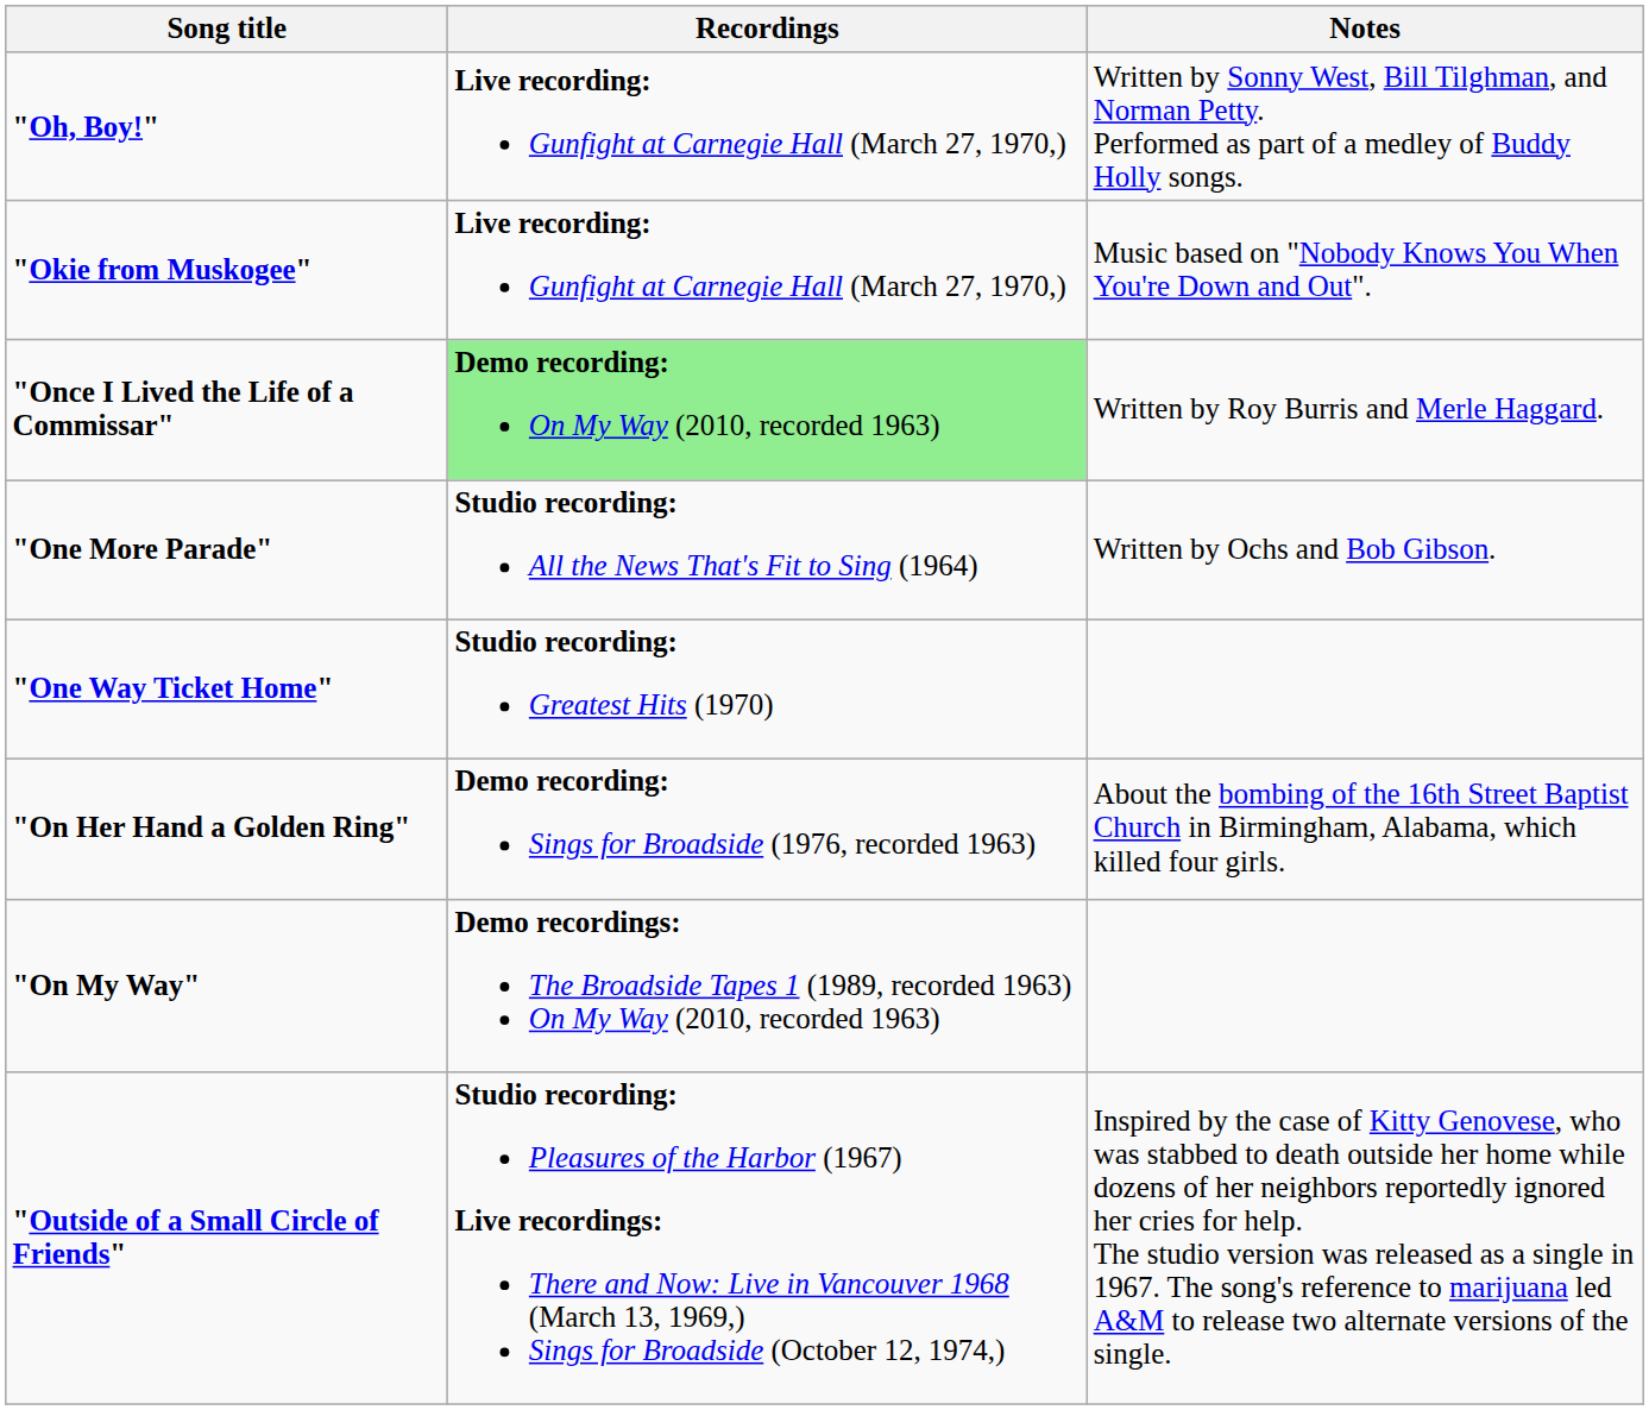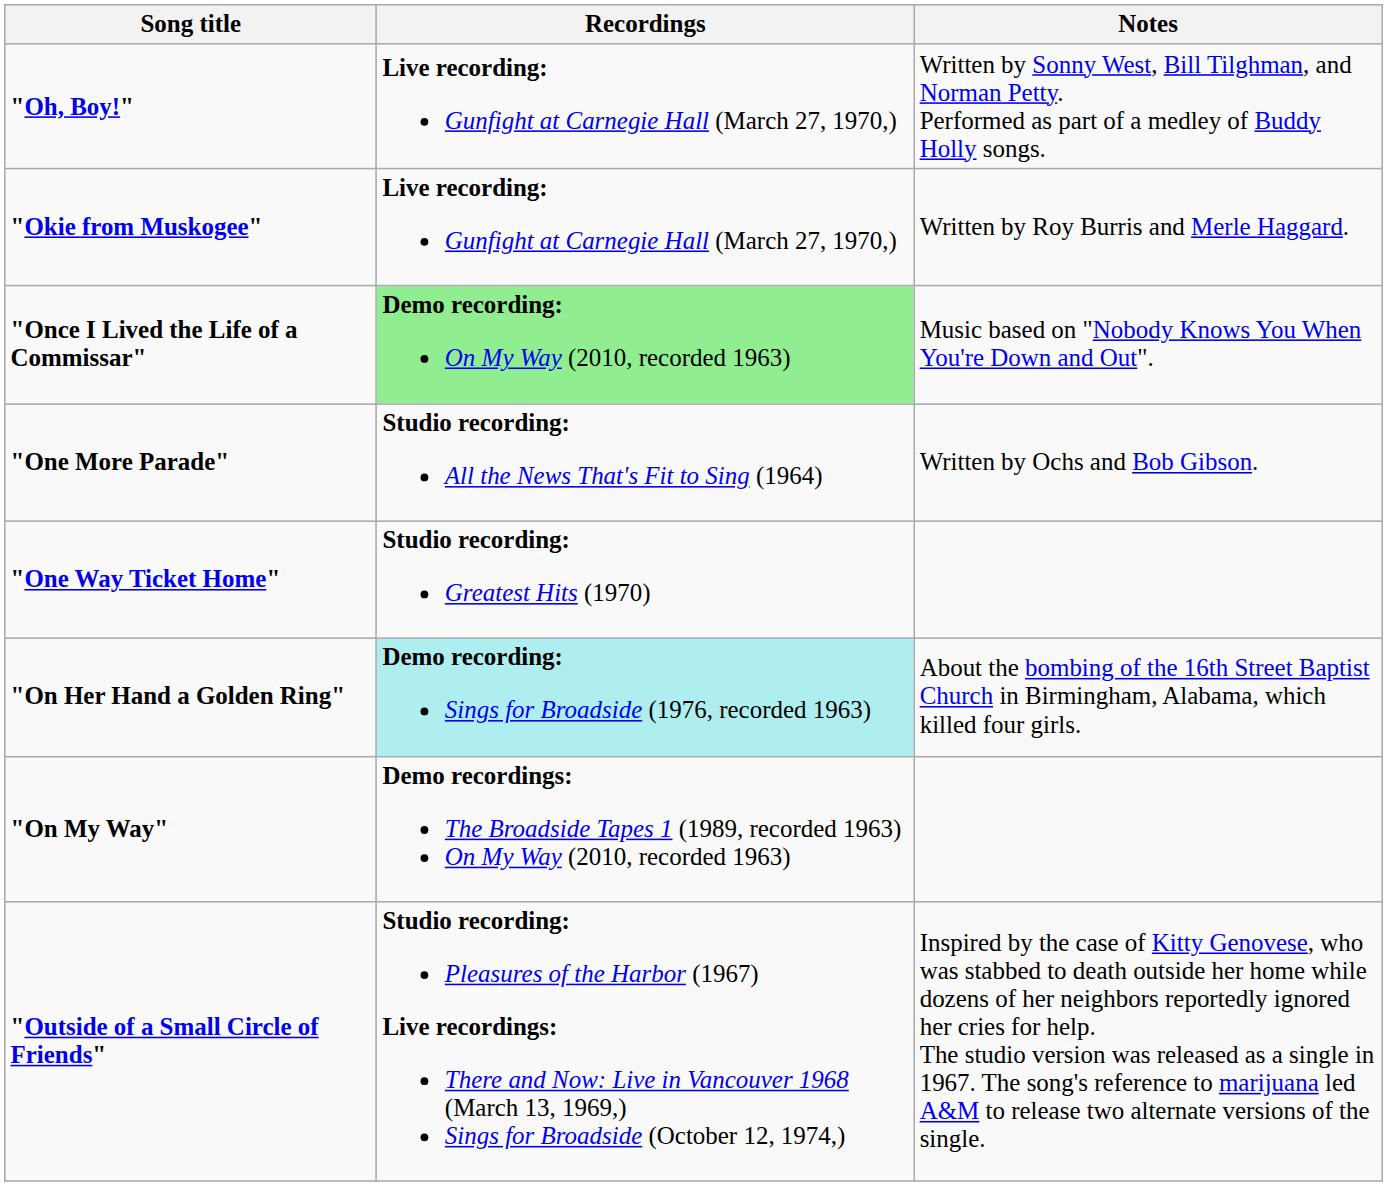"Okie from Muskogee" | Notes: Music based on "Nobody Knows You When You're Down and Out". -> Written by Roy Burris and Merle Haggard.
"Once I Lived the Life of a Commissar" | Notes: Written by Roy Burris and Merle Haggard. -> Music based on "Nobody Knows You When You're Down and Out".
"On Her Hand a Golden Ring" | Recordings: no background -> paleturquoise background
